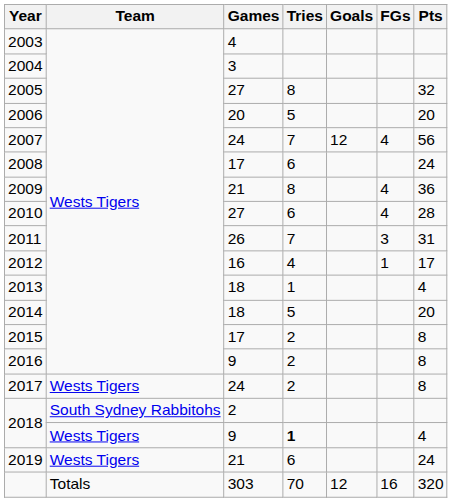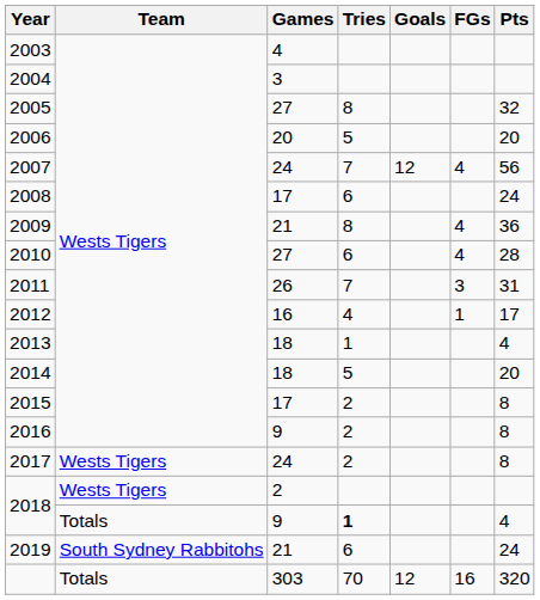2018 / 2 | Team: South Sydney Rabbitohs -> Wests Tigers
2018 / 9 | Team: Wests Tigers -> Totals
2019 | Team: Wests Tigers -> South Sydney Rabbitohs
